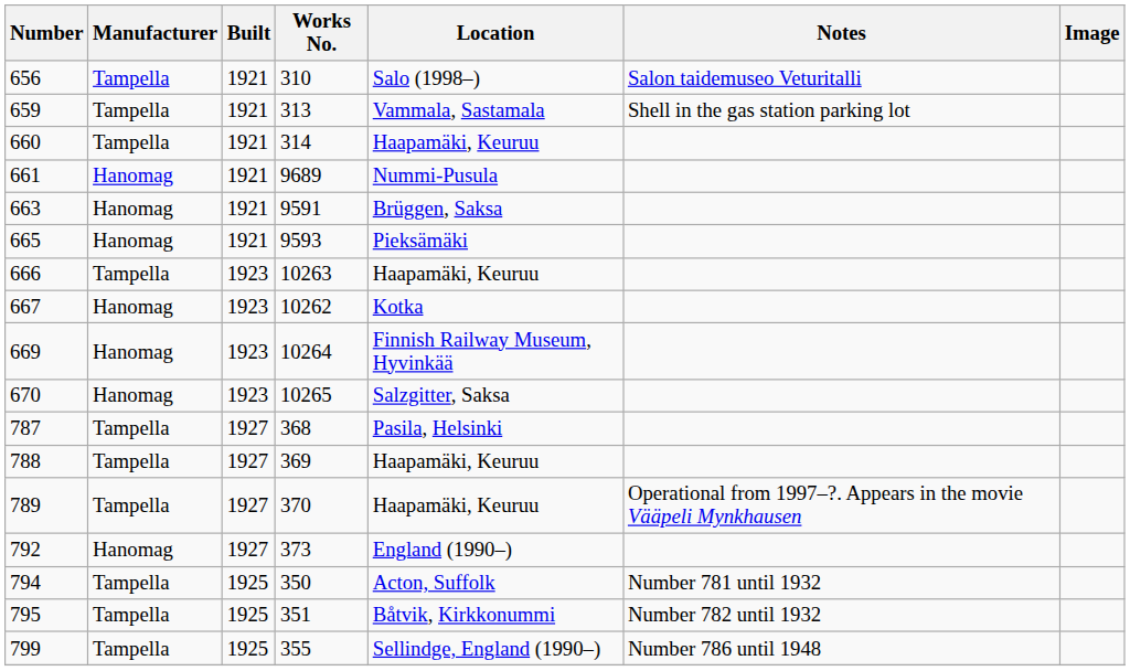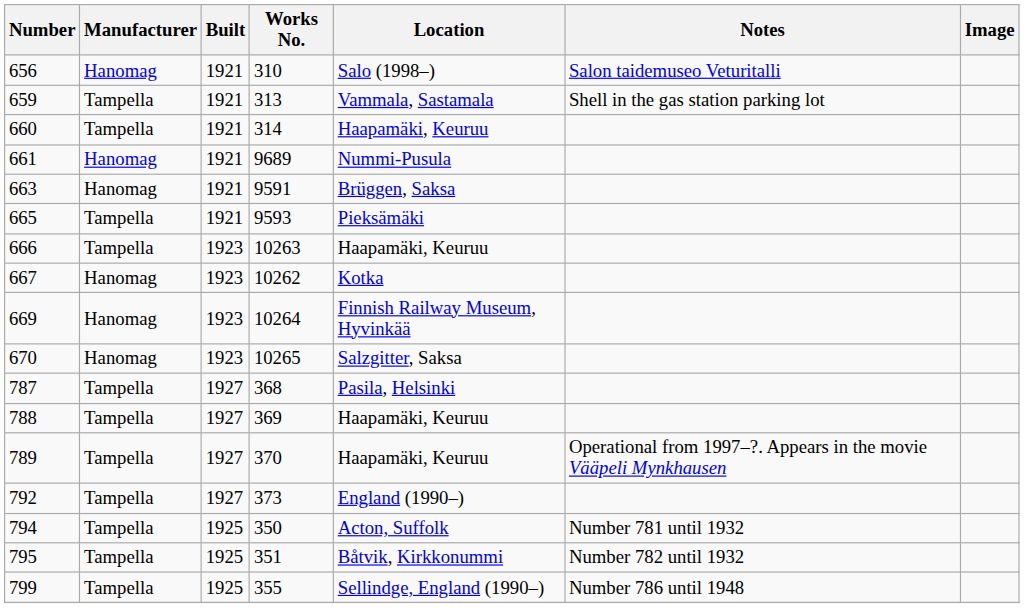656 | Manufacturer: Tampella -> Hanomag
665 | Manufacturer: Hanomag -> Tampella
792 | Manufacturer: Hanomag -> Tampella
